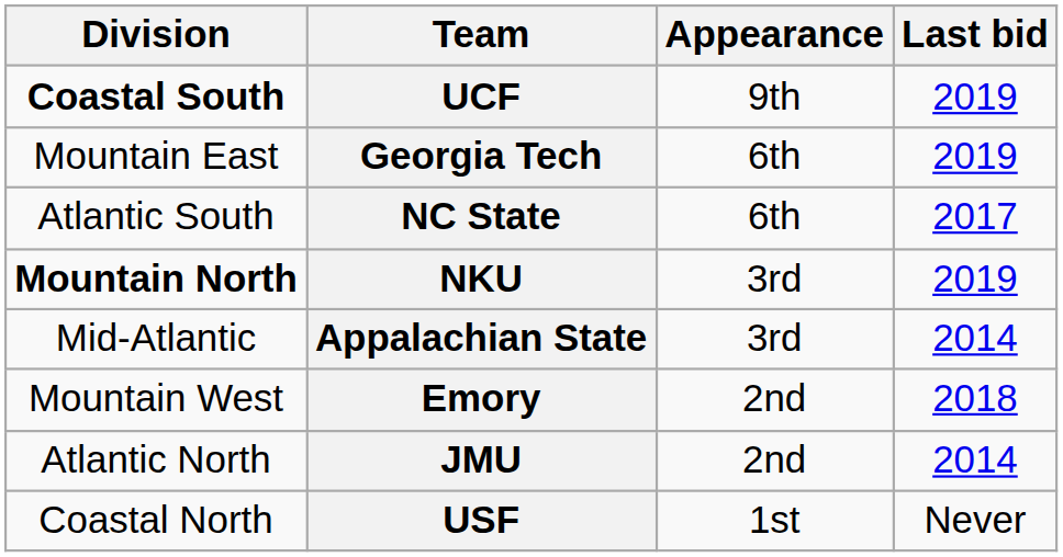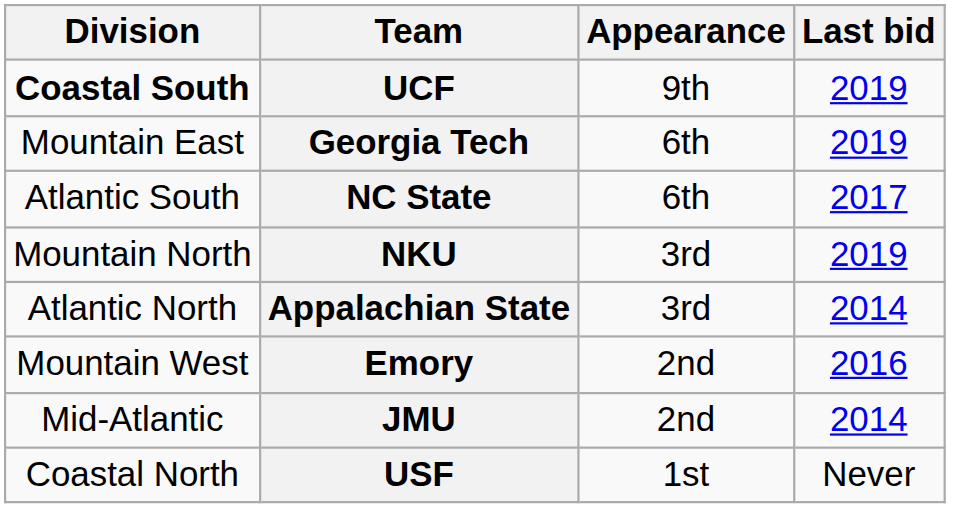NKU | Division: bold -> normal
Appalachian State | Division: Mid-Atlantic -> Atlantic North
Emory | Last bid: 2018 -> 2016
JMU | Division: Atlantic North -> Mid-Atlantic
